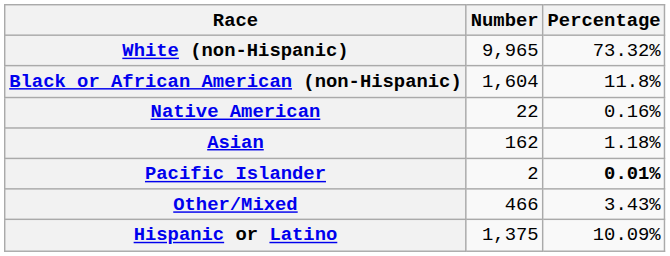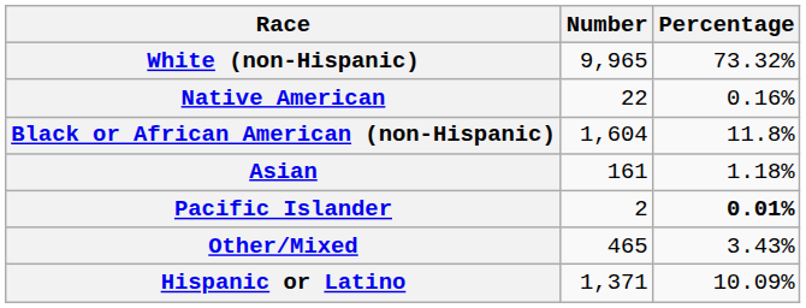rows swapped: Black or African American (non-Hispanic) <-> Native American
Asian | Number: 162 -> 161
Other/Mixed | Number: 466 -> 465
Hispanic or Latino | Number: 1,375 -> 1,371
